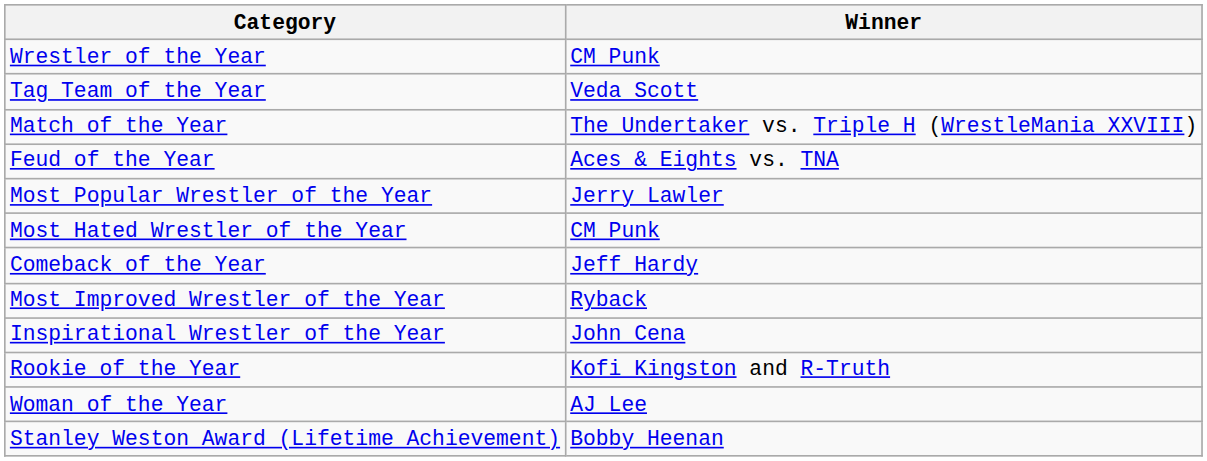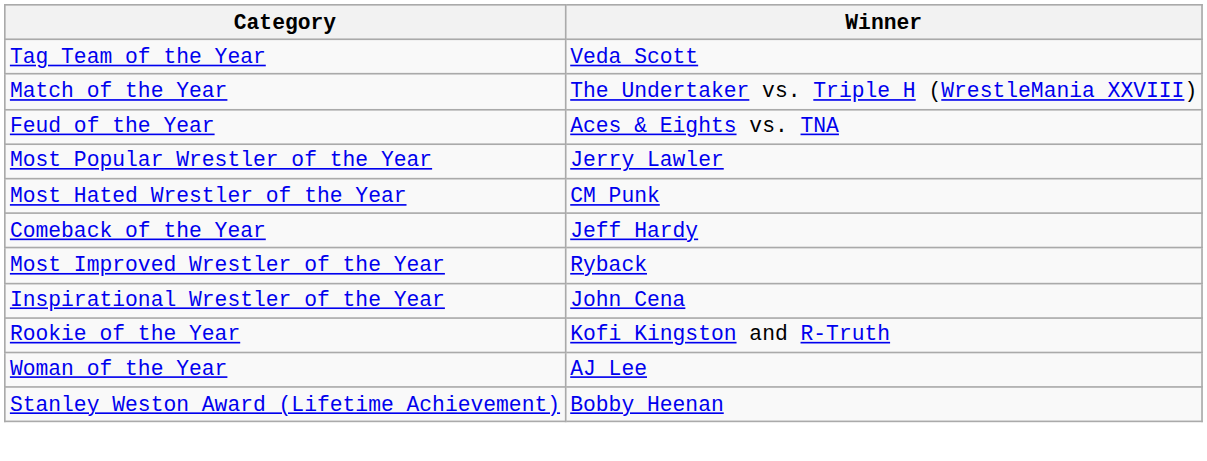- row: Wrestler of the Year | CM Punk
